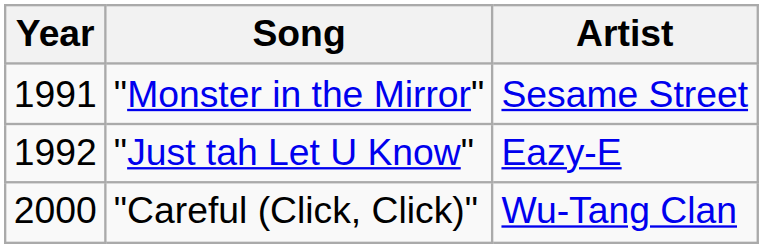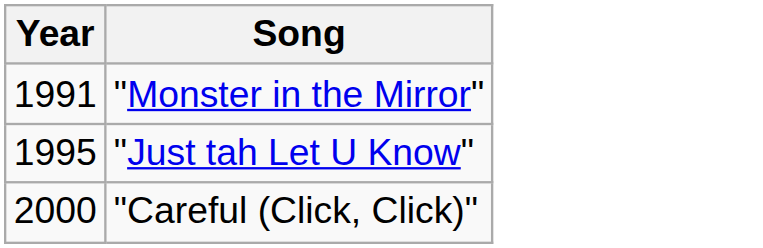- column: Artist | Sesame Street | Eazy-E | Wu-Tang Clan
"Just tah Let U Know" | Year: 1992 -> 1995
